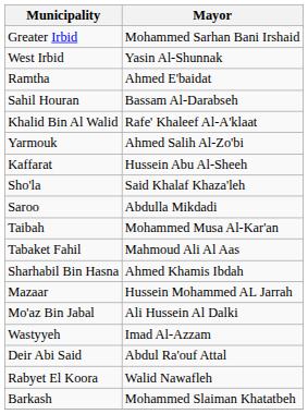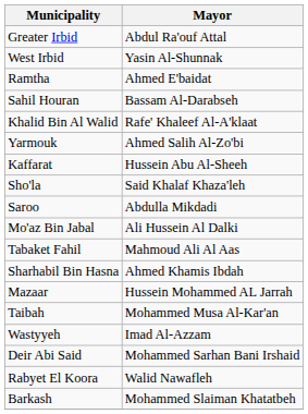Greater Irbid | Mayor: Mohammed Sarhan Bani Irshaid -> Abdul Ra'ouf Attal
rows swapped: Mo'az Bin Jabal <-> Taibah
Deir Abi Said | Mayor: Abdul Ra'ouf Attal -> Mohammed Sarhan Bani Irshaid
